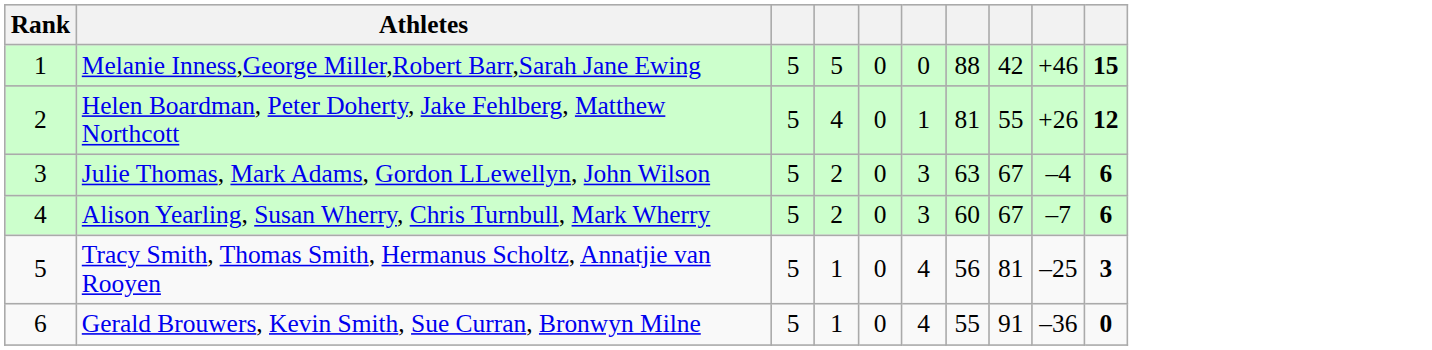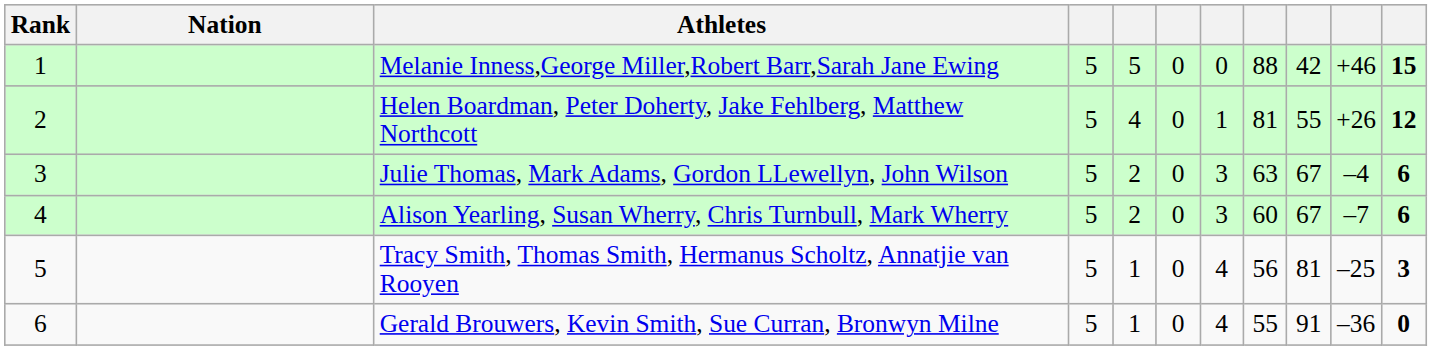+ column: Nation
